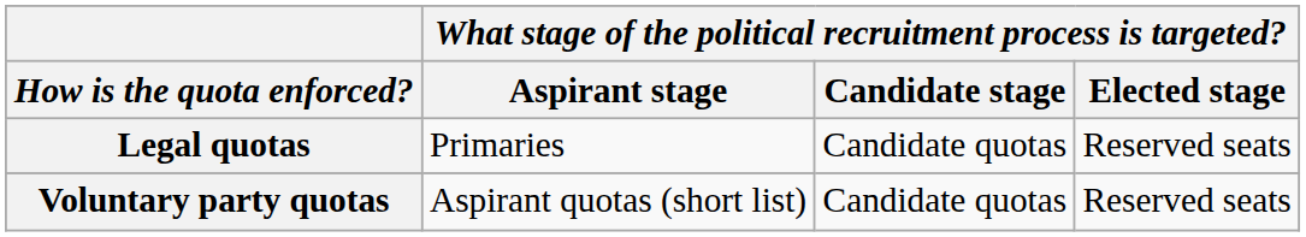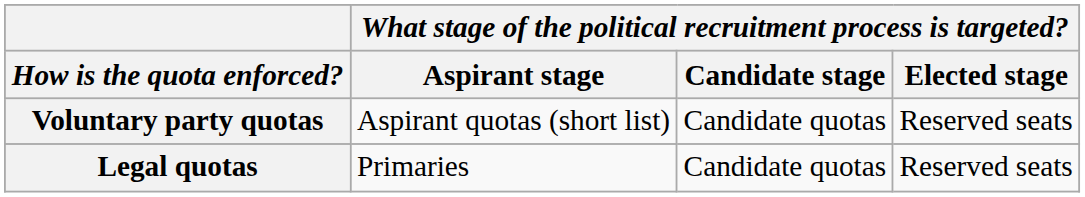rows swapped: Legal quotas <-> Voluntary party quotas
